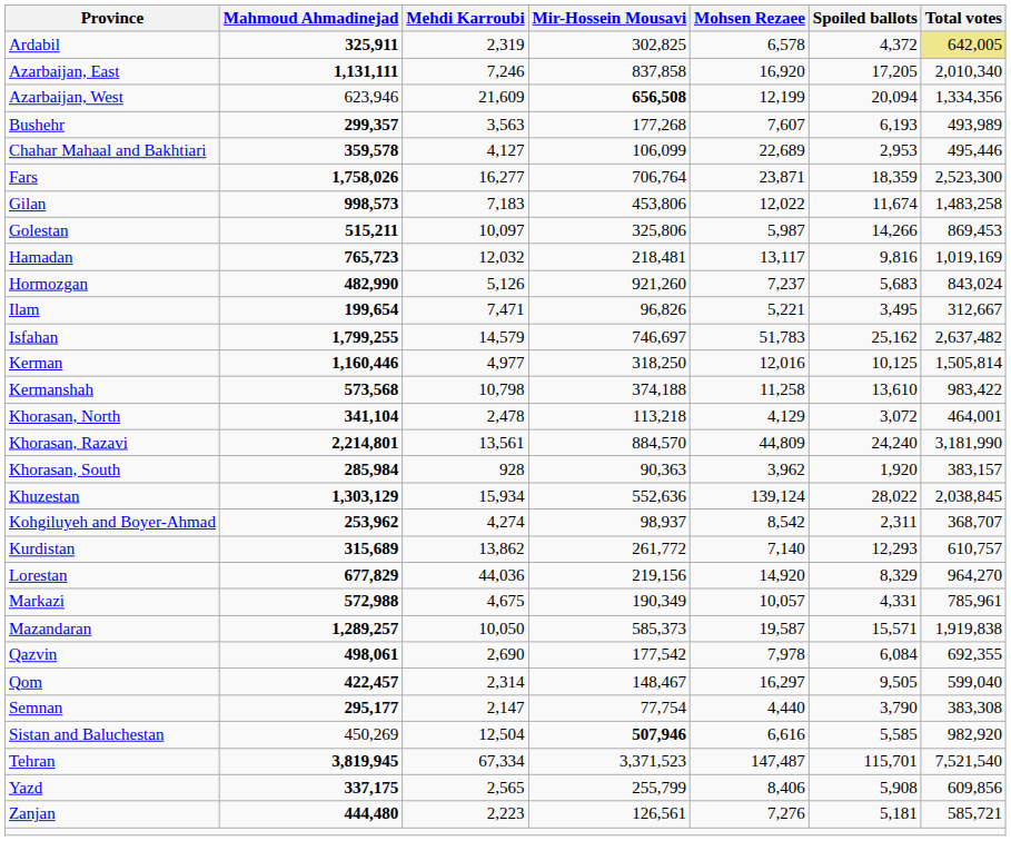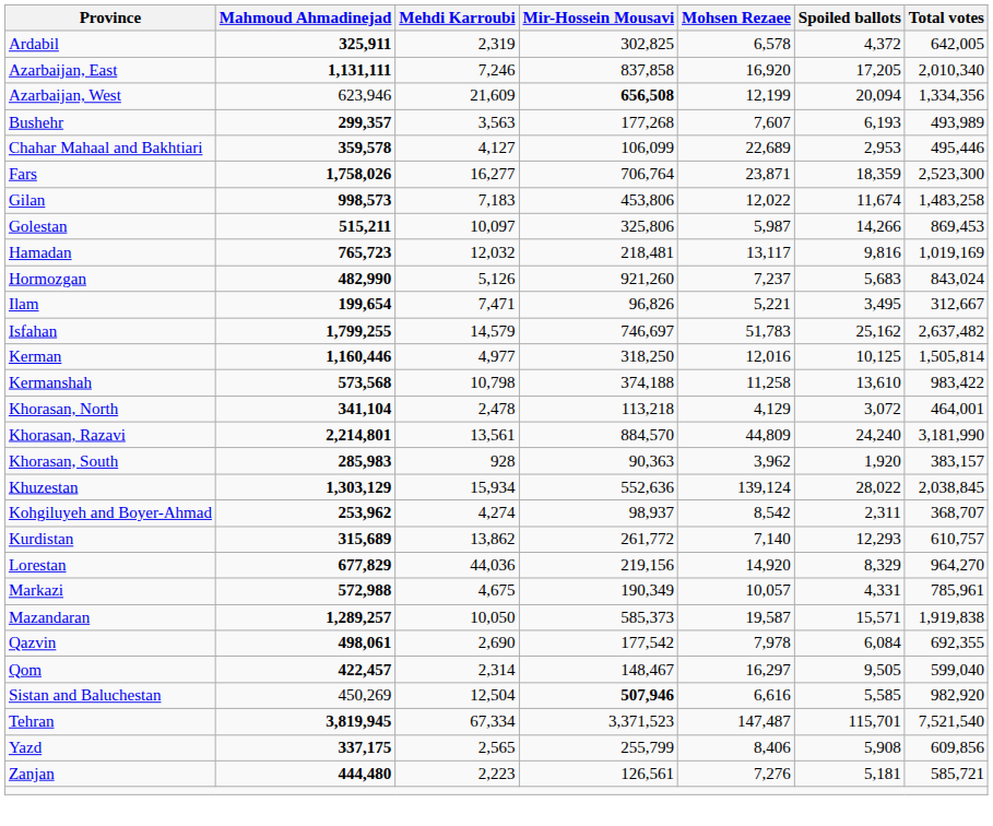Ardabil | Total votes: khaki background -> no background
Khorasan, South | Mahmoud Ahmadinejad: 285,984 -> 285,983
- row: Semnan | 295,177 | 2,147 | 77,754 | 4,440 | 3,790 | 383,308
